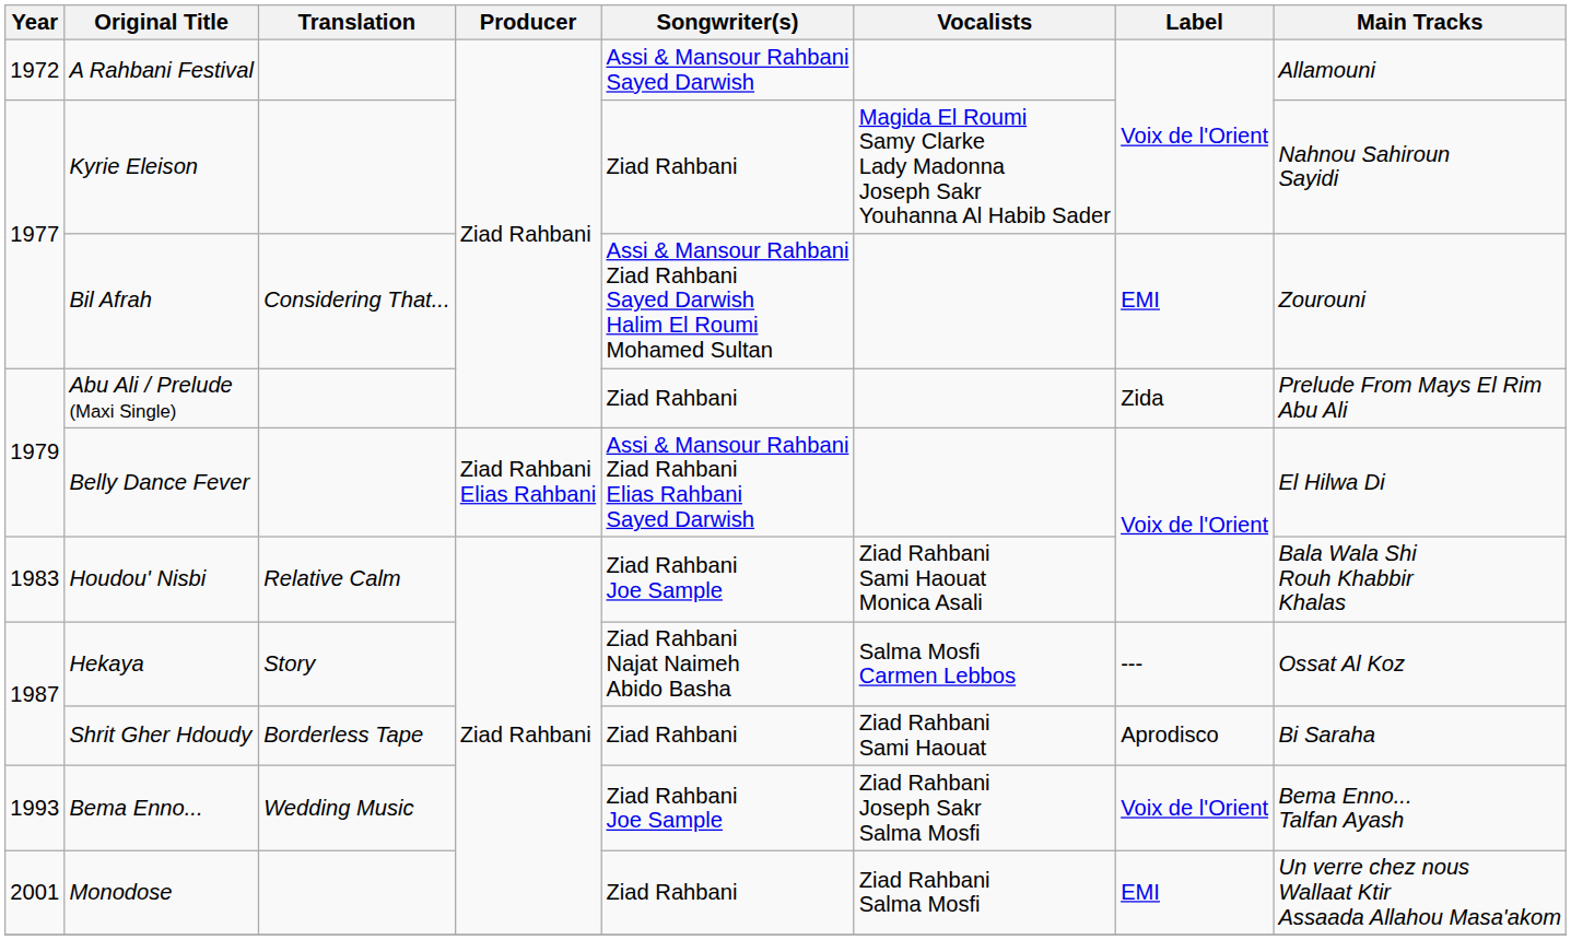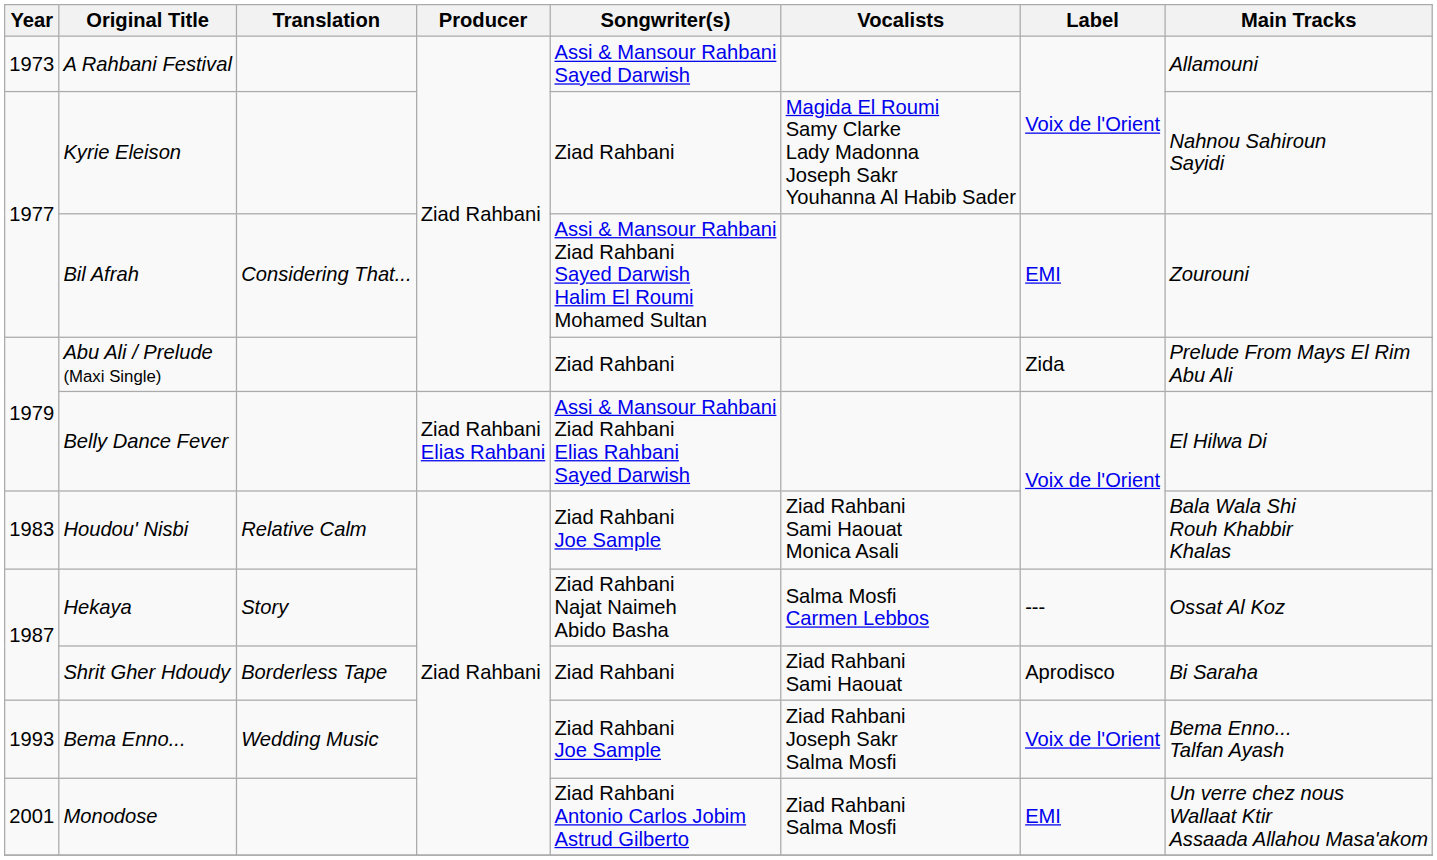A Rahbani Festival | Year: 1972 -> 1973
Monodose | Songwriter(s): Ziad Rahbani -> Ziad Rahbani Antonio Carlos Jobim Astrud Gilberto
